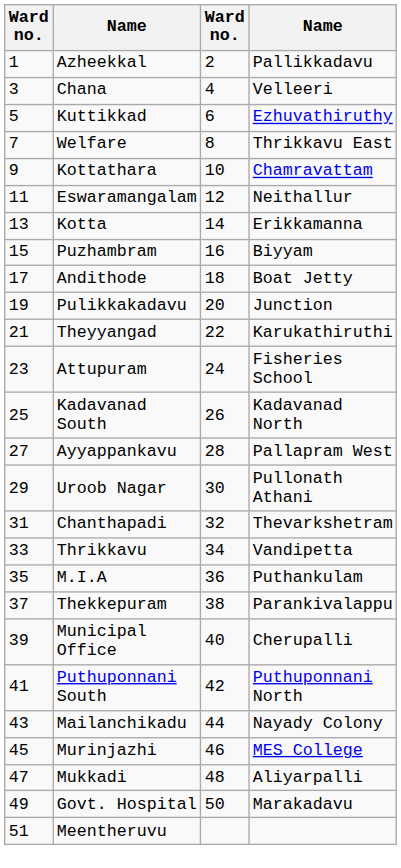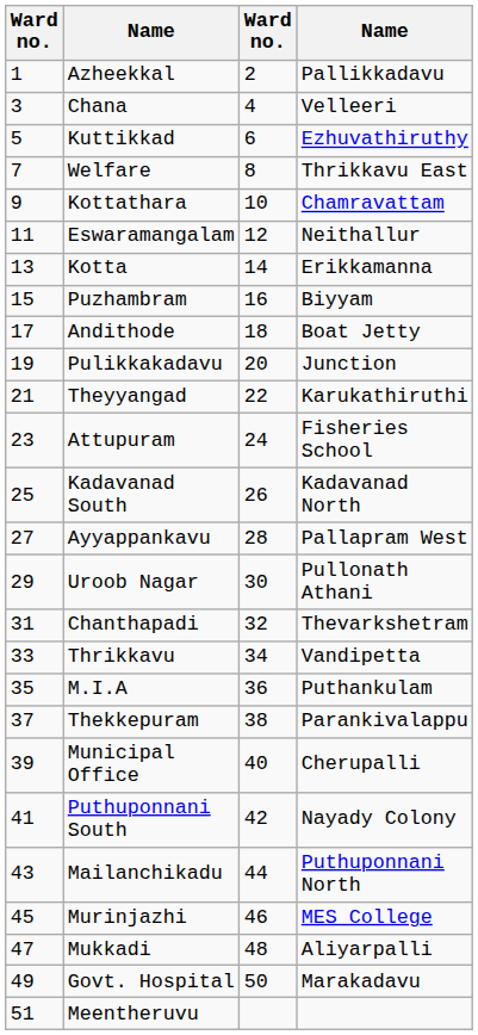Puthuponnani South | column 4: Puthuponnani North -> Nayady Colony
Mailanchikadu | column 4: Nayady Colony -> Puthuponnani North
